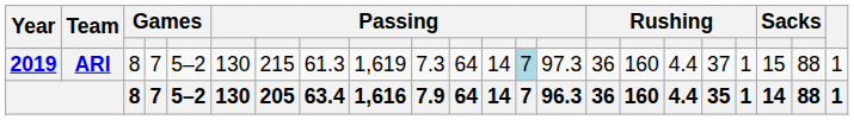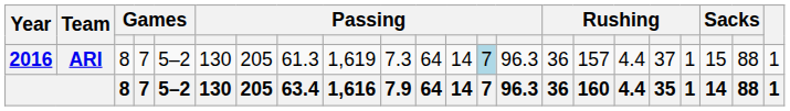ARI | Year: 2019 -> 2016
ARI | column 7: 215 -> 205
ARI | column 14: 97.3 -> 96.3
ARI | column 16: 160 -> 157
